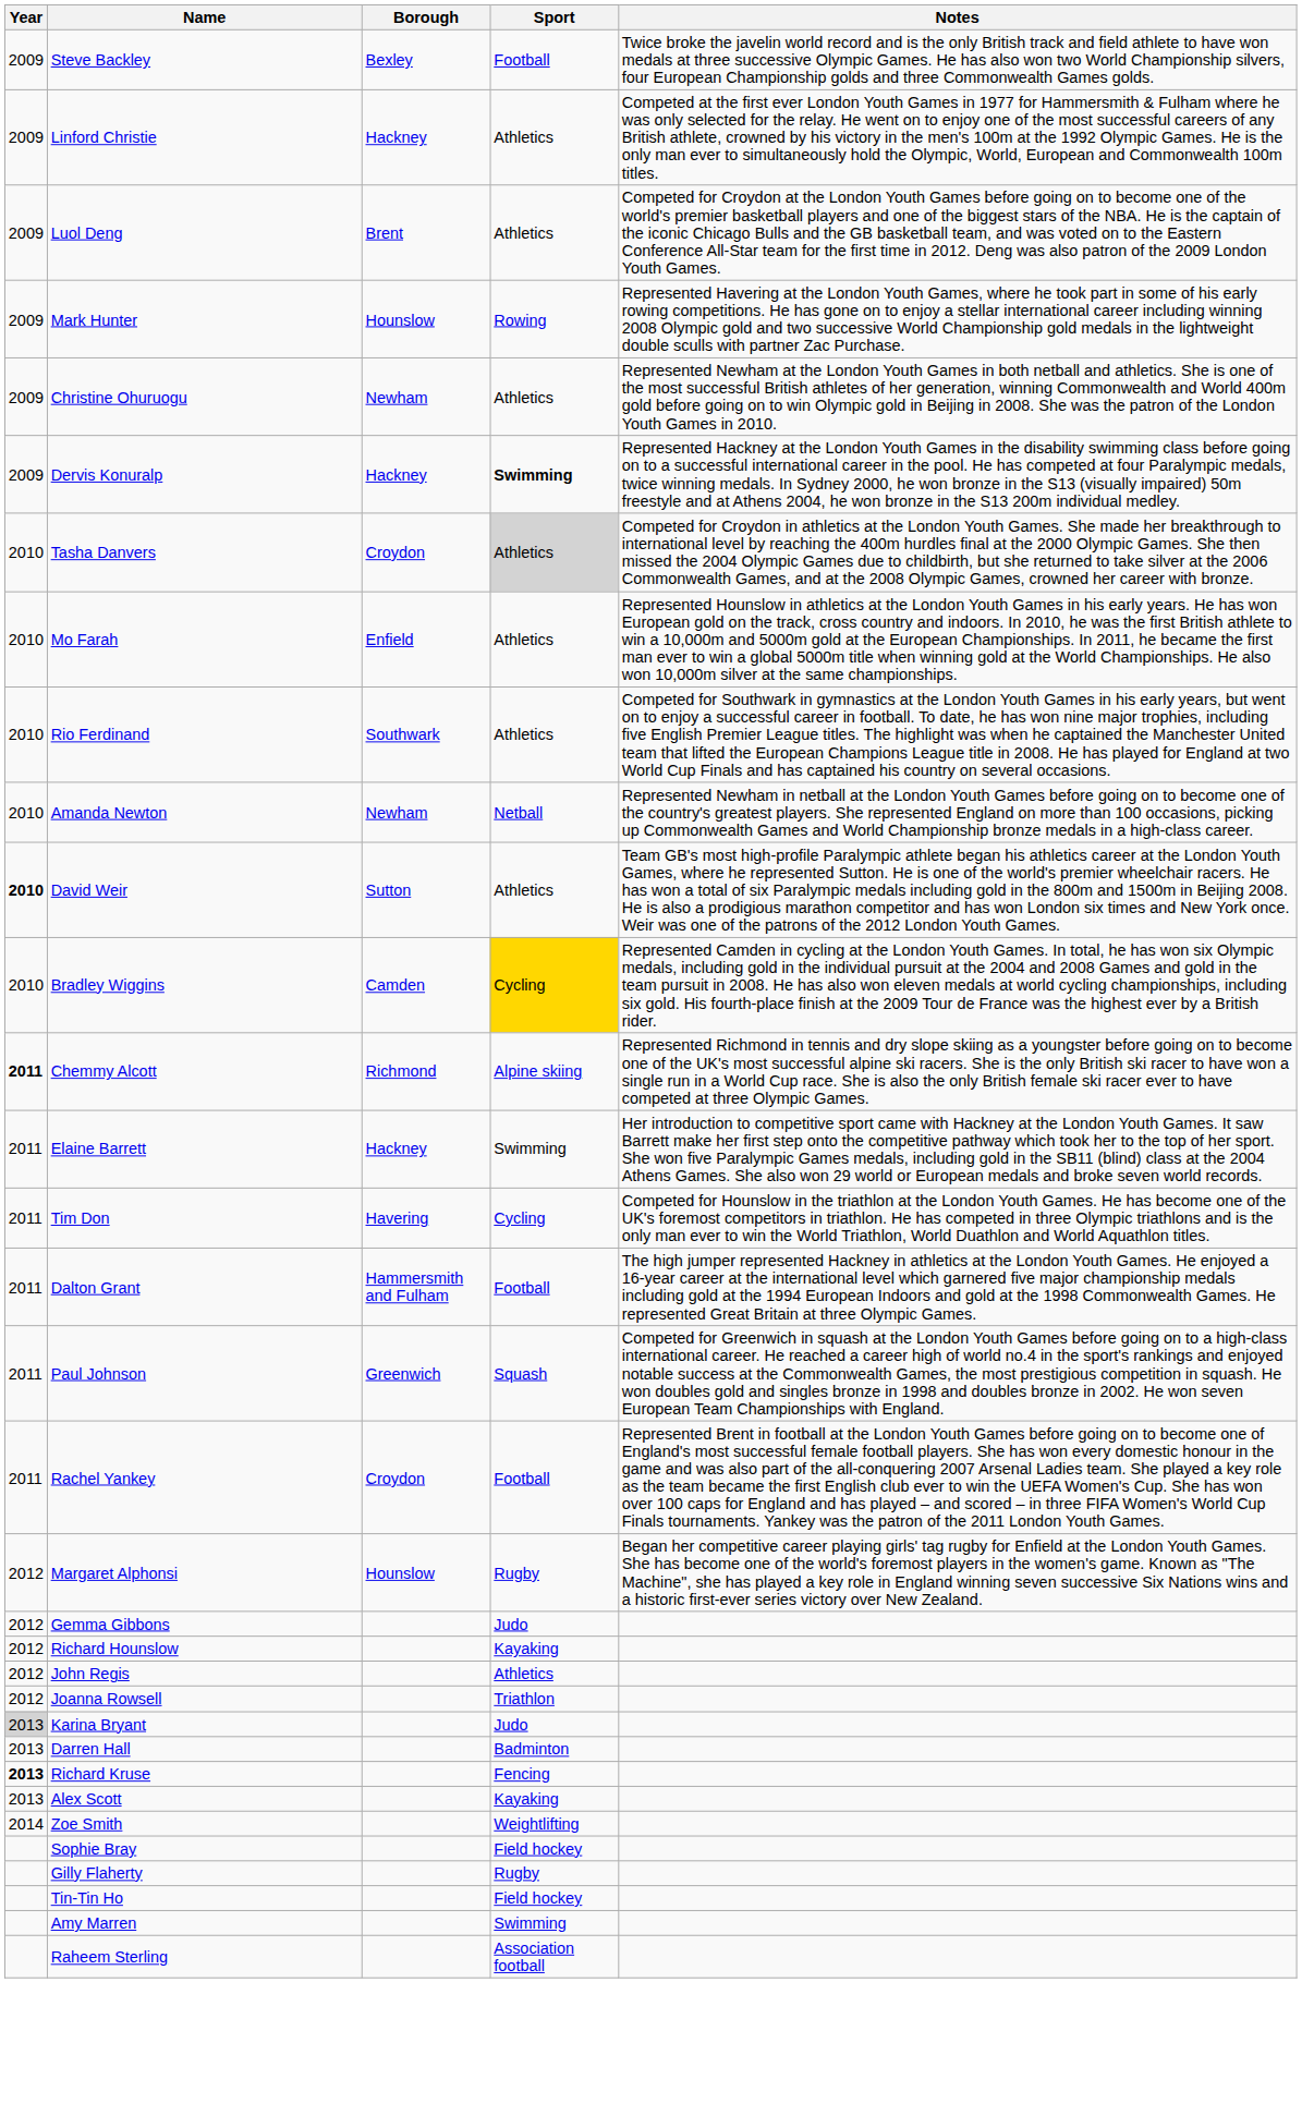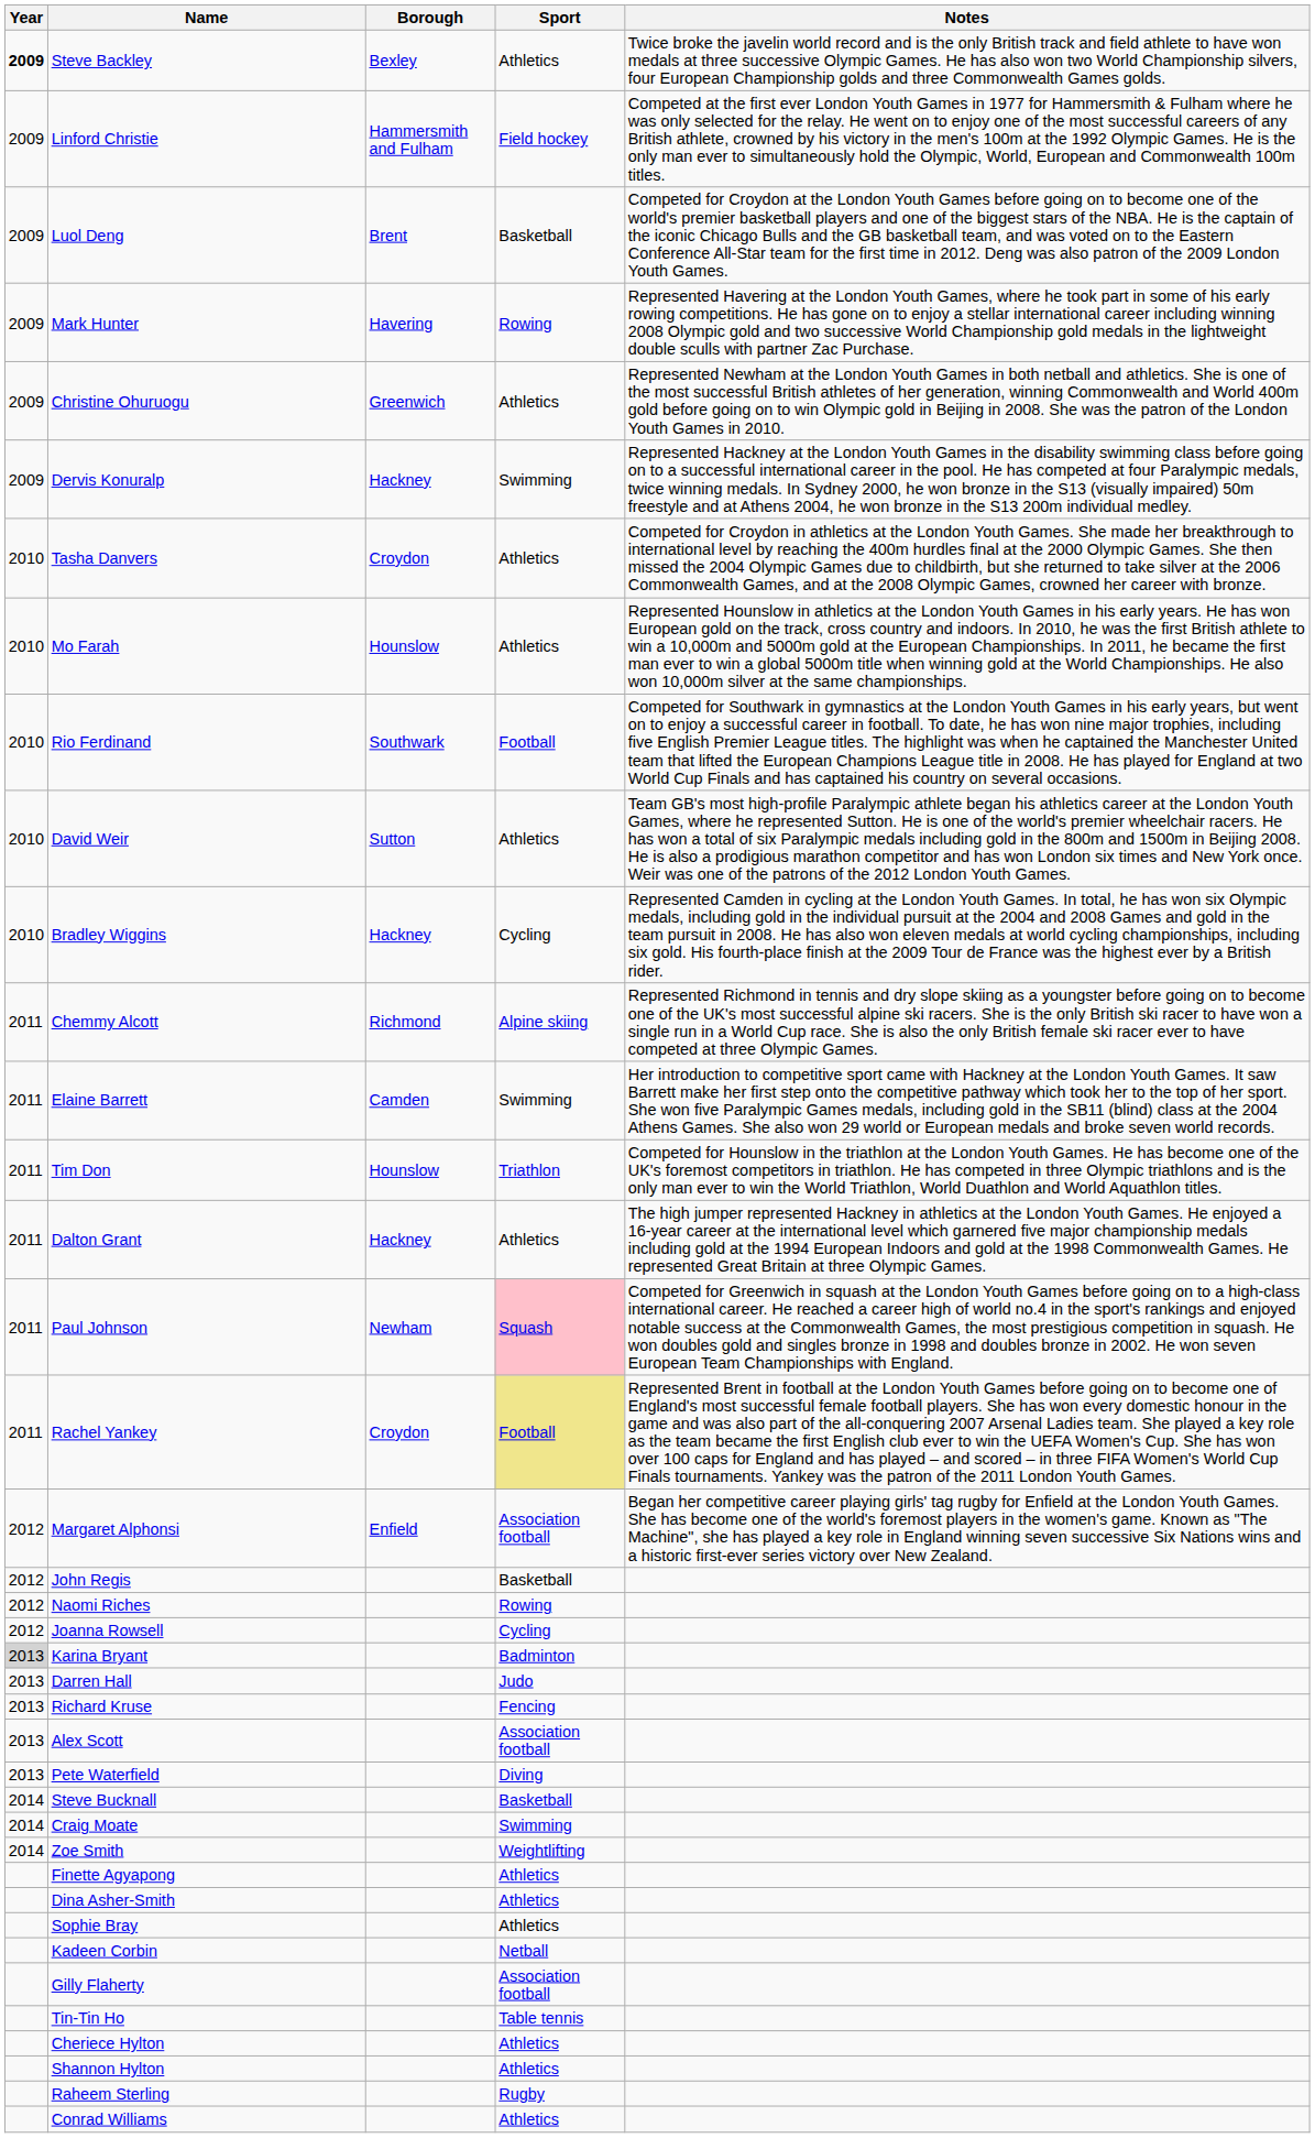Steve Backley | Year: normal -> bold
Steve Backley | Sport: Football -> Athletics
Linford Christie | Borough: Hackney -> Hammersmith and Fulham
Linford Christie | Sport: Athletics -> Field hockey
Luol Deng | Sport: Athletics -> Basketball
Mark Hunter | Borough: Hounslow -> Havering
Christine Ohuruogu | Borough: Newham -> Greenwich
Dervis Konuralp | Sport: bold -> normal
Tasha Danvers | Sport: lightgrey background -> no background
Mo Farah | Borough: Enfield -> Hounslow
Rio Ferdinand | Sport: Athletics -> Football
- row: 2010 | Amanda Newton | Newham | Netball | Represented Newham in netball at the London Youth Games before going on to become one of the country's greatest players. She represented England on more than 100 occasions, picking up Commonwealth Games and World Championship bronze medals in a high-class career.
David Weir | Year: bold -> normal
Bradley Wiggins | Borough: Camden -> Hackney
Bradley Wiggins | Sport: gold background -> no background
Chemmy Alcott | Year: bold -> normal
Elaine Barrett | Borough: Hackney -> Camden
Tim Don | Borough: Havering -> Hounslow
Tim Don | Sport: Cycling -> Triathlon
Dalton Grant | Borough: Hammersmith and Fulham -> Hackney
Dalton Grant | Sport: Football -> Athletics
Paul Johnson | Borough: Greenwich -> Newham
Paul Johnson | Sport: no background -> pink background
Rachel Yankey | Sport: no background -> khaki background
Margaret Alphonsi | Borough: Hounslow -> Enfield
Margaret Alphonsi | Sport: Rugby -> Association football
- row: 2012 | Gemma Gibbons | Judo
- row: 2012 | Richard Hounslow | Kayaking
John Regis | Sport: Athletics -> Basketball
+ row: 2012 | Naomi Riches | Rowing
Joanna Rowsell | Sport: Triathlon -> Cycling
Karina Bryant | Sport: Judo -> Badminton
Darren Hall | Sport: Badminton -> Judo
Richard Kruse | Year: bold -> normal
Alex Scott | Sport: Kayaking -> Association football
+ row: 2013 | Pete Waterfield | Diving
+ row: 2014 | Steve Bucknall | Basketball
+ row: 2014 | Craig Moate | Swimming
+ row: Finette Agyapong | Athletics
+ row: Dina Asher-Smith | Athletics
Sophie Bray | Sport: Field hockey -> Athletics
+ row: Kadeen Corbin | Netball
Gilly Flaherty | Sport: Rugby -> Association football
Tin-Tin Ho | Sport: Field hockey -> Table tennis
+ row: Cheriece Hylton | Athletics
+ row: Shannon Hylton | Athletics
- row: Amy Marren | Swimming
Raheem Sterling | Sport: Association football -> Rugby
+ row: Conrad Williams | Athletics
